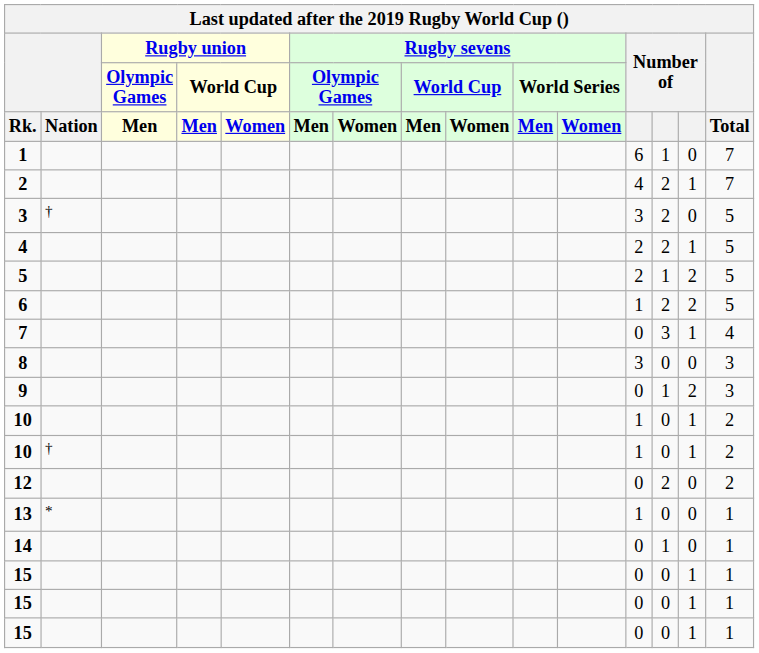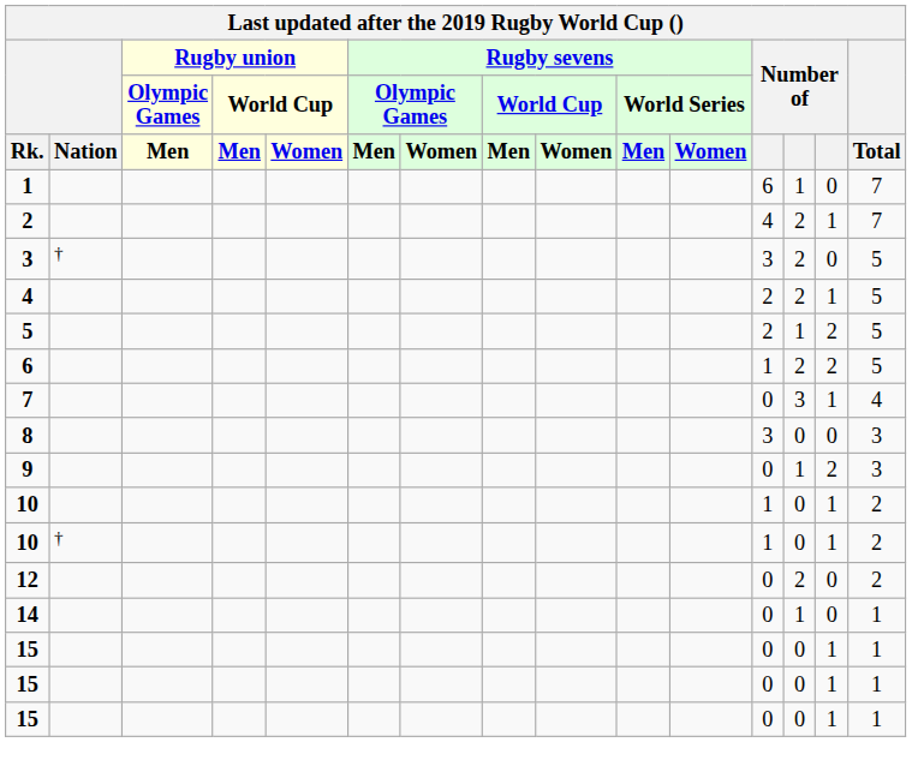- row: 13 | * | 1 | 0 | 0 | 1
